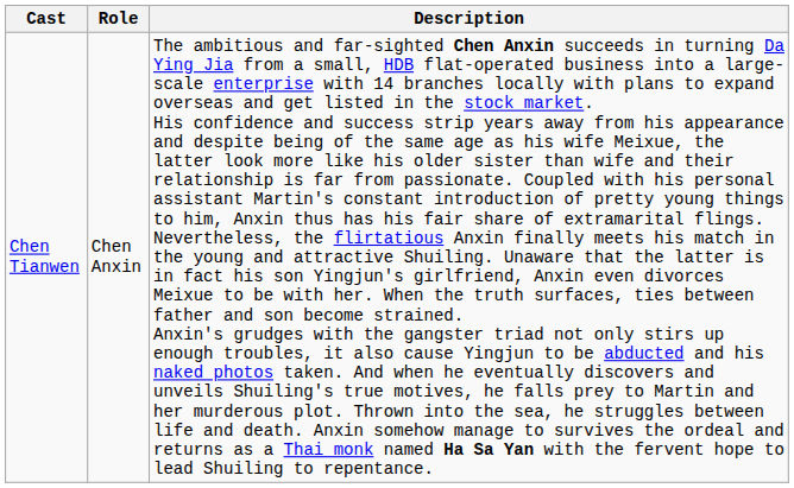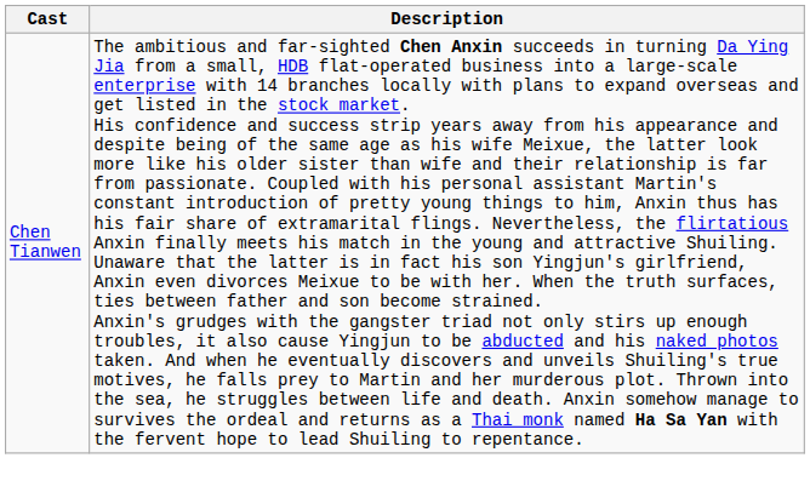- column: Role | Chen Anxin
